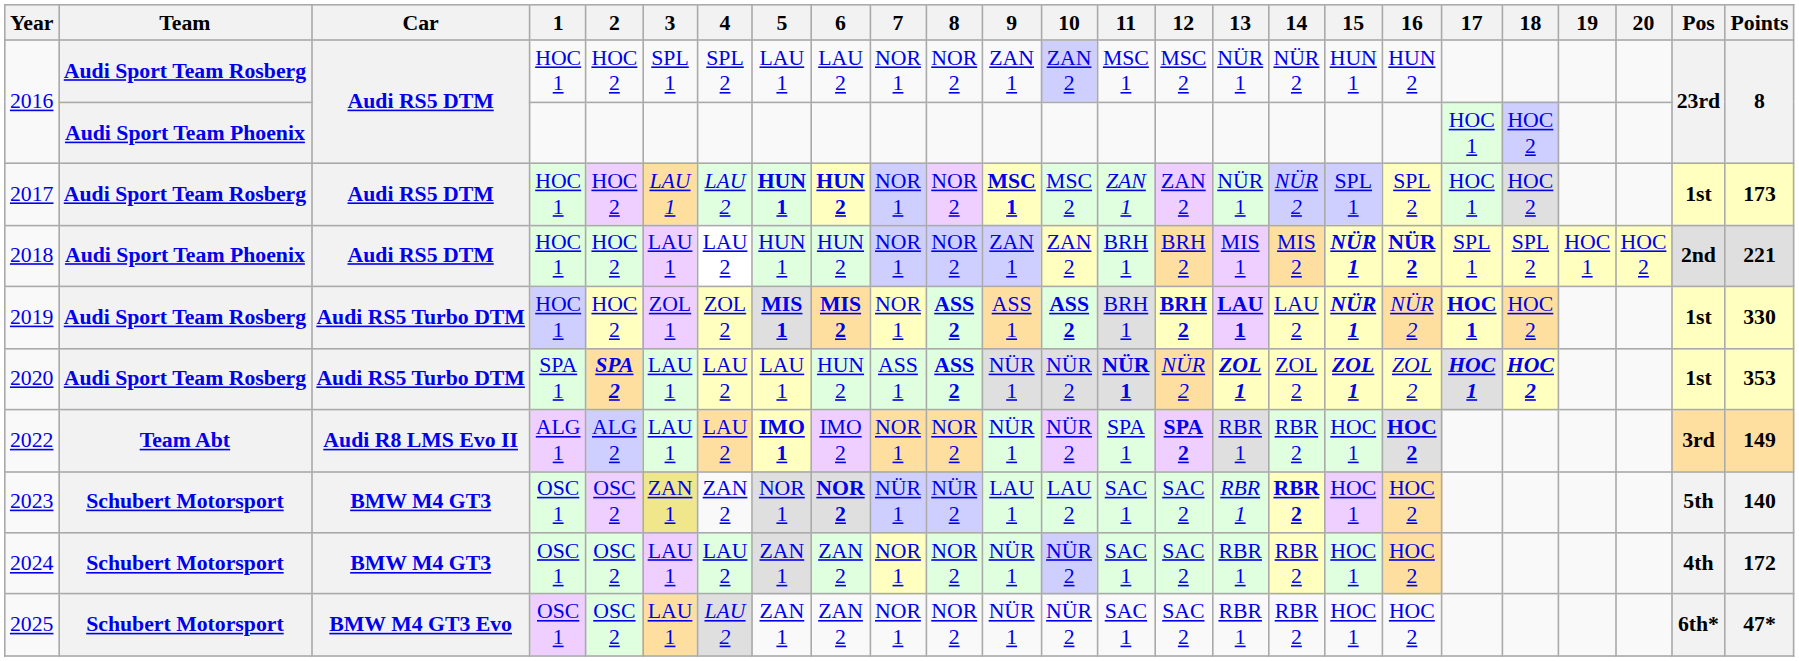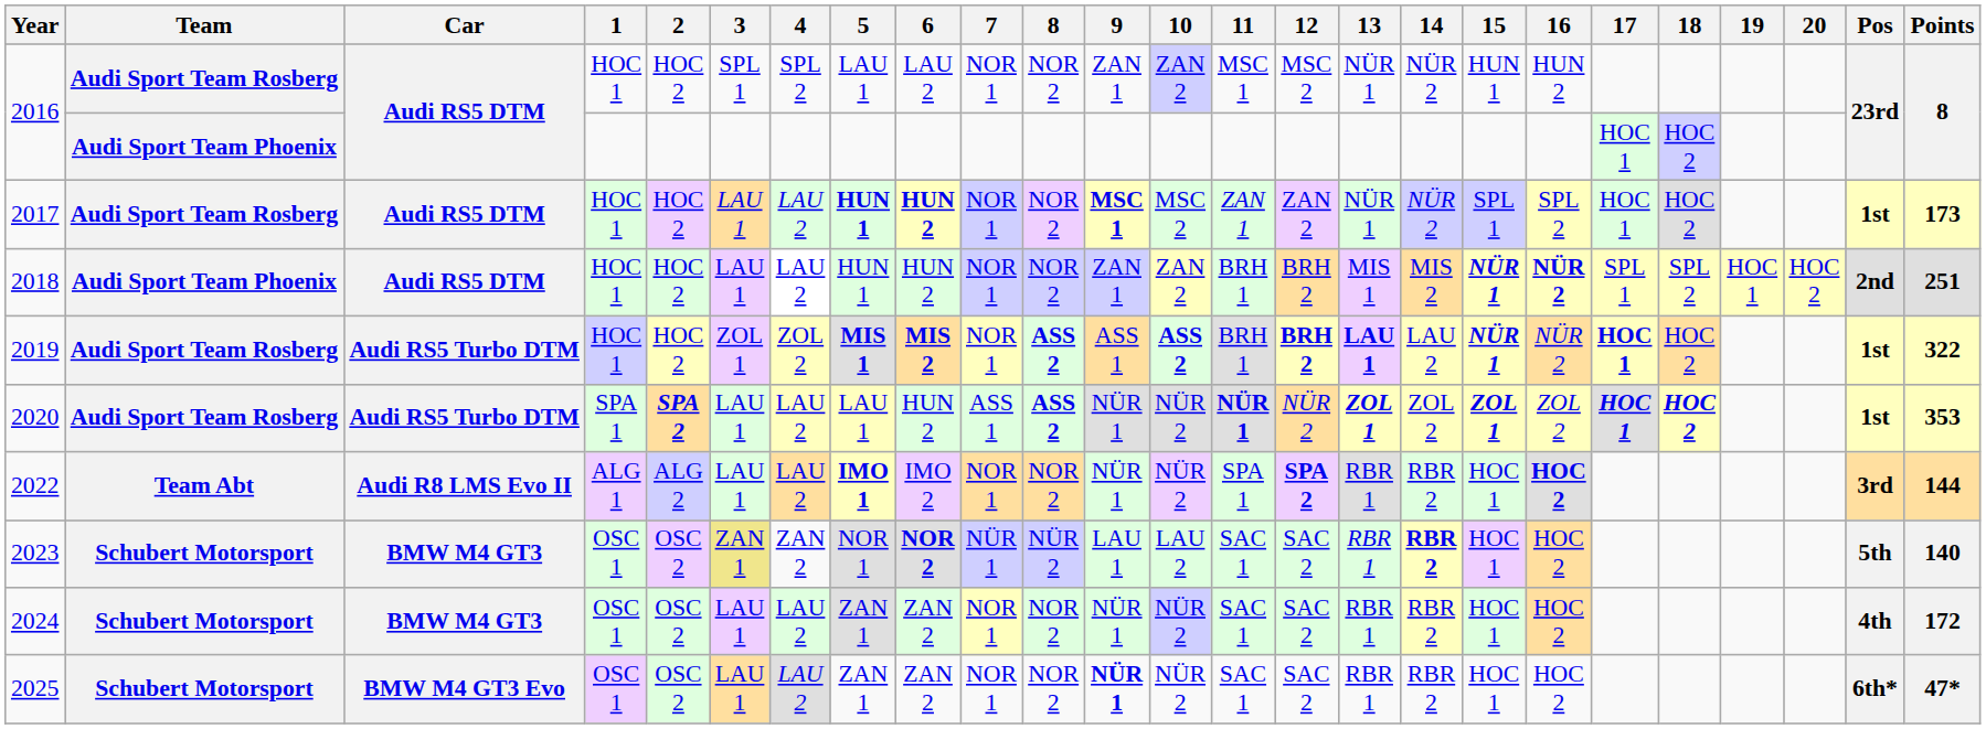2018 | Points: 221 -> 251
2019 | Points: 330 -> 322
2022 | Points: 149 -> 144
2025 | 9: normal -> bold
